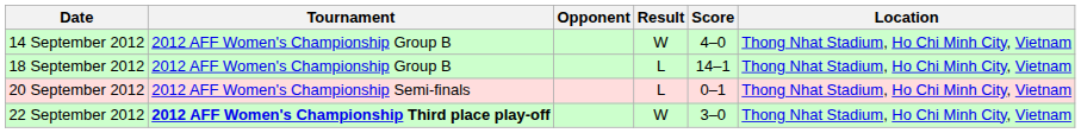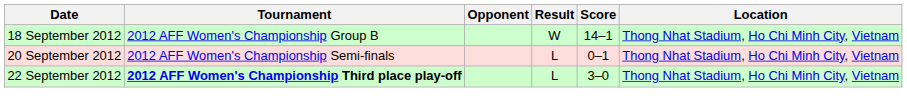- row: 14 September 2012 | 2012 AFF Women's Championship Group B | W | 4–0 | Thong Nhat Stadium, Ho Chi Minh City, Vietnam
18 September 2012 | Result: L -> W
22 September 2012 | Result: W -> L
